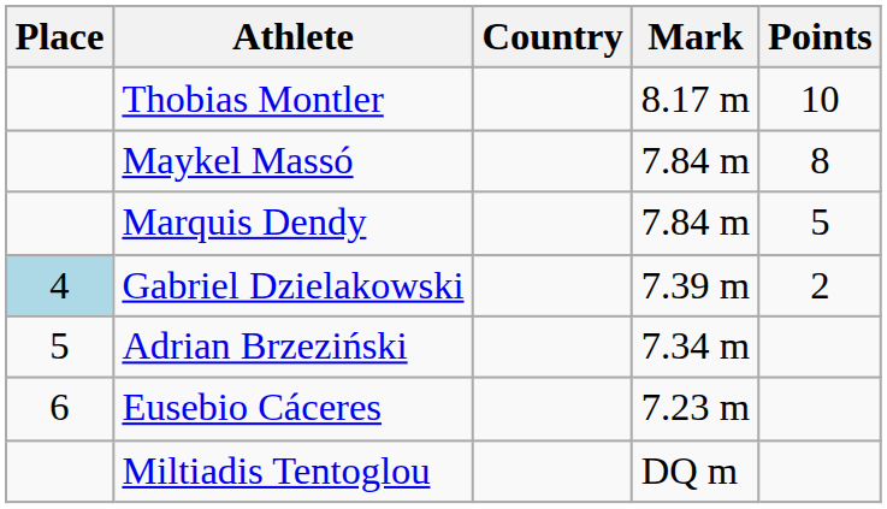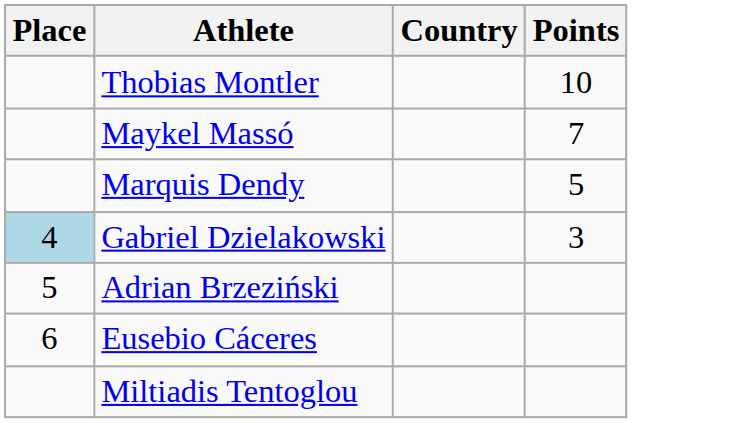- column: Mark | 8.17 m | 7.84 m | 7.84 m | 7.39 m | 7.34 m | 7.23 m | DQ m
Maykel Massó | Points: 8 -> 7
Gabriel Dzielakowski | Points: 2 -> 3
